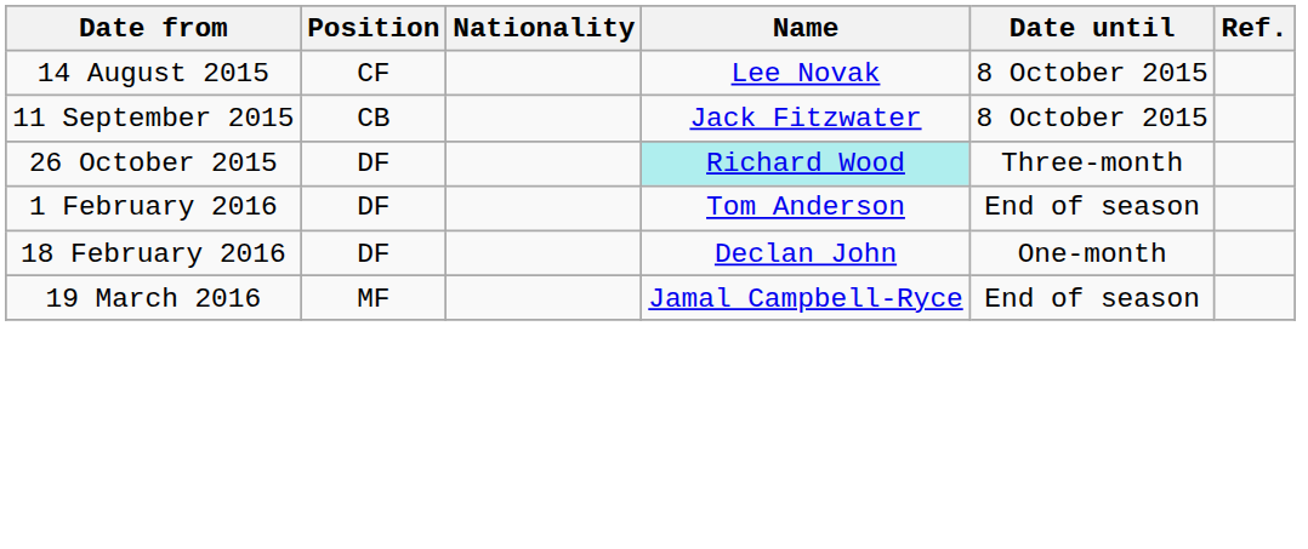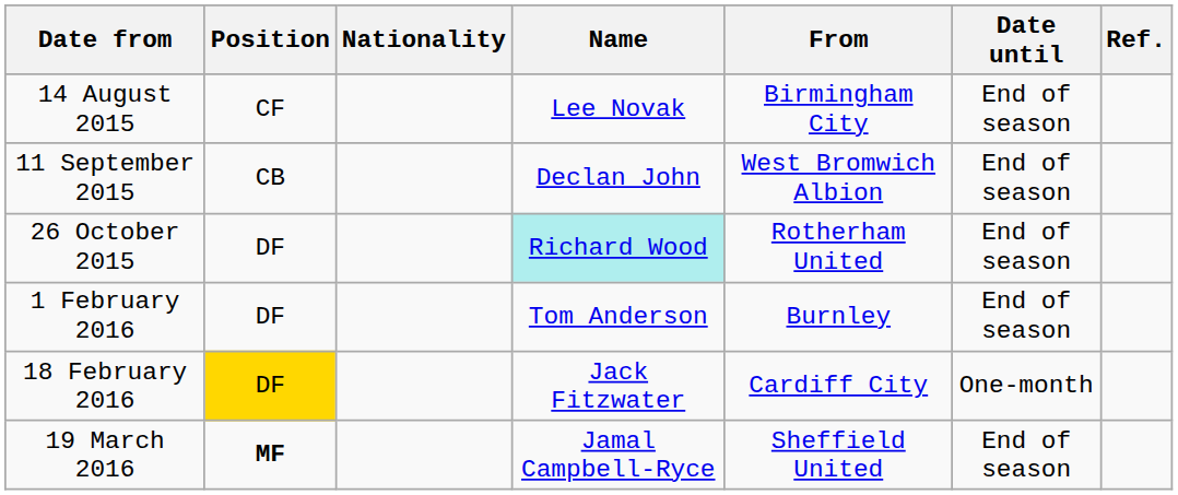+ column: From | Birmingham City | West Bromwich Albion | Rotherham United | Burnley | Cardiff City | Sheffield United
14 August 2015 | Date until: 8 October 2015 -> End of season
11 September 2015 | Name: Jack Fitzwater -> Declan John
11 September 2015 | Date until: 8 October 2015 -> End of season
26 October 2015 | Date until: Three-month -> End of season
18 February 2016 | Position: no background -> gold background
18 February 2016 | Name: Declan John -> Jack Fitzwater
19 March 2016 | Position: normal -> bold
